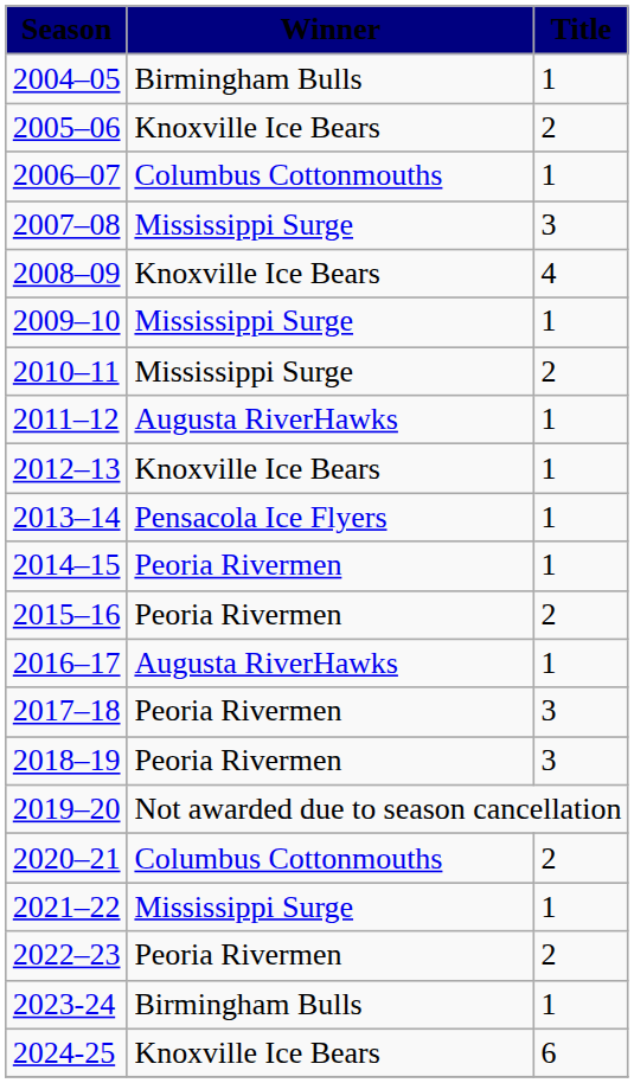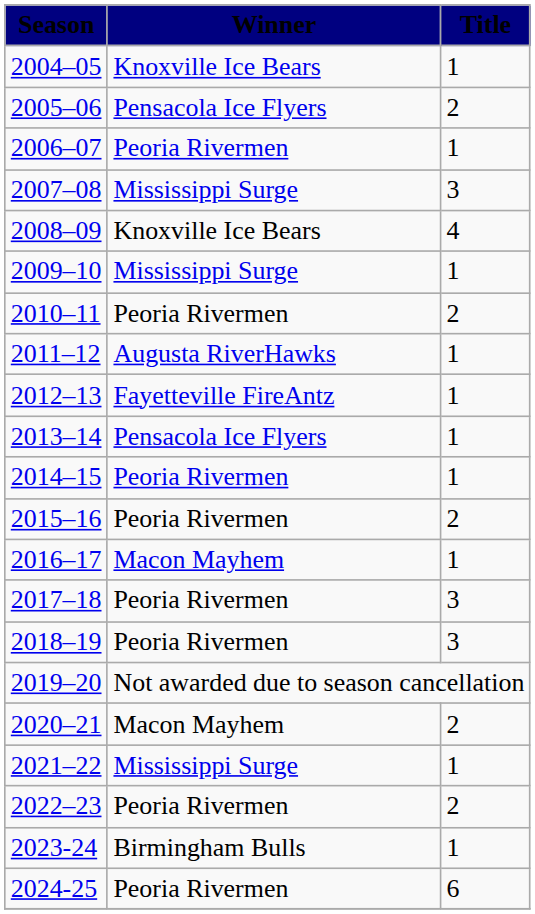2004–05 | Winner: Birmingham Bulls -> Knoxville Ice Bears
2005–06 | Winner: Knoxville Ice Bears -> Pensacola Ice Flyers
2006–07 | Winner: Columbus Cottonmouths -> Peoria Rivermen
2010–11 | Winner: Mississippi Surge -> Peoria Rivermen
2012–13 | Winner: Knoxville Ice Bears -> Fayetteville FireAntz
2016–17 | Winner: Augusta RiverHawks -> Macon Mayhem
2020–21 | Winner: Columbus Cottonmouths -> Macon Mayhem
2024-25 | Winner: Knoxville Ice Bears -> Peoria Rivermen
